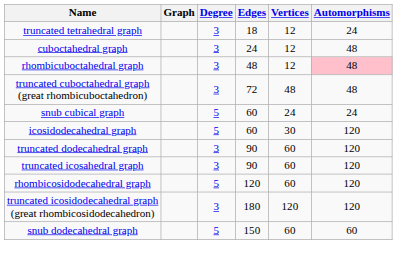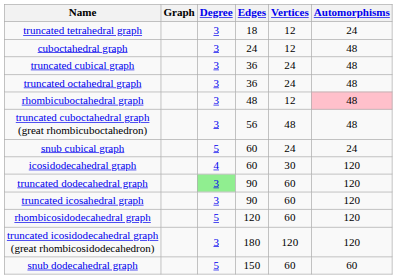+ row: truncated cubical graph | 3 | 36 | 24 | 48
+ row: truncated octahedral graph | 3 | 36 | 24 | 48
truncated cuboctahedral graph (great rhombicuboctahedron) | Edges: 72 -> 56
icosidodecahedral graph | Degree: 5 -> 4
truncated dodecahedral graph | Degree: no background -> lightgreen background
